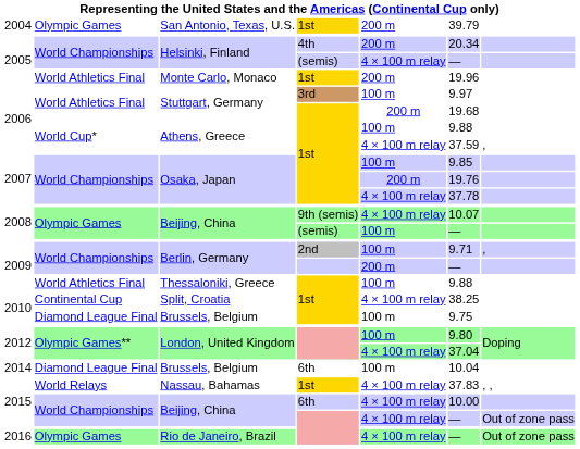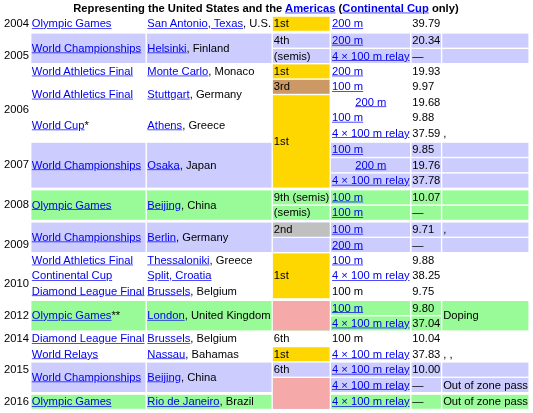Monte Carlo, Monaco | column 6: 19.96 -> 19.93
Beijing, China / 9th (semis) | column 5: 4 × 100 m relay -> 100 m
